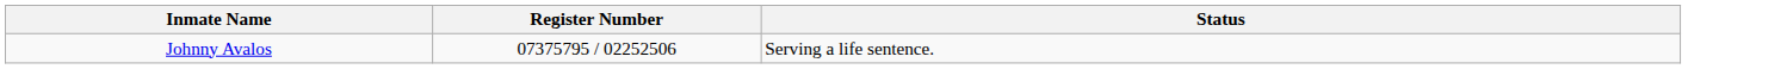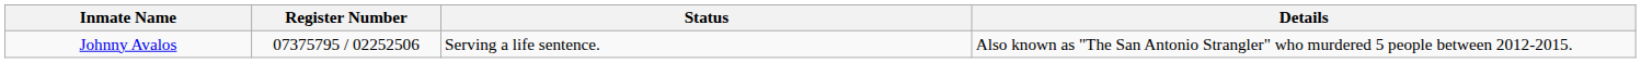+ column: Details | Also known as "The San Antonio Strangler" who murdered 5 people between 2012-2015.
